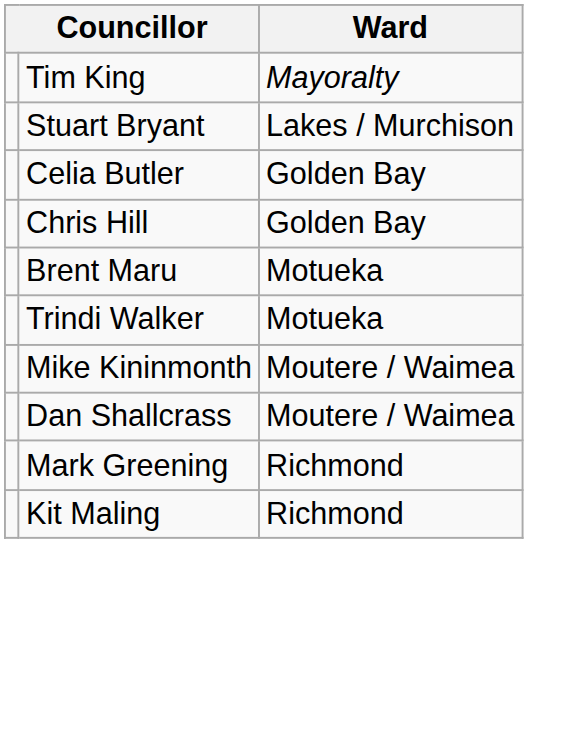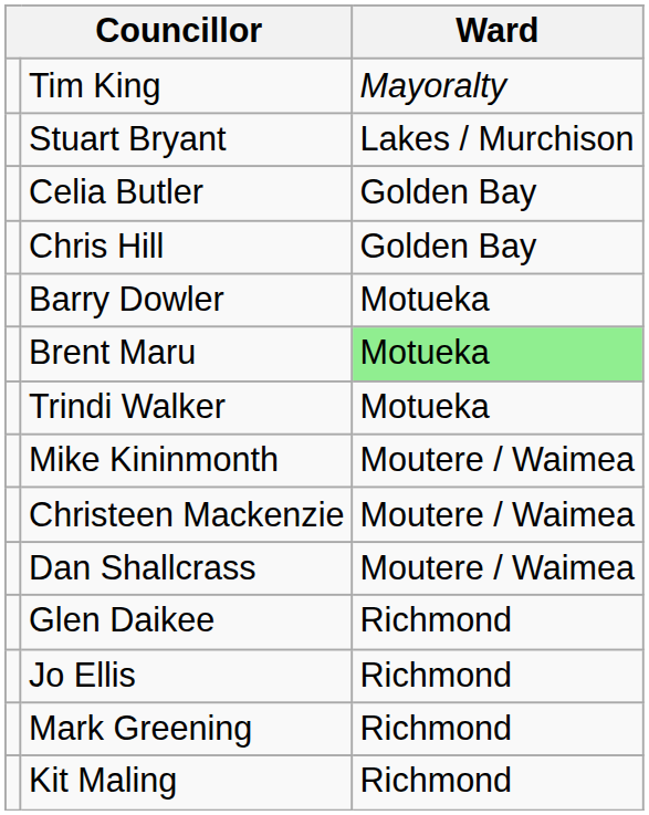+ row: Barry Dowler | Motueka
Brent Maru | Ward: no background -> lightgreen background
+ row: Christeen Mackenzie | Moutere / Waimea
+ row: Glen Daikee | Richmond
+ row: Jo Ellis | Richmond
